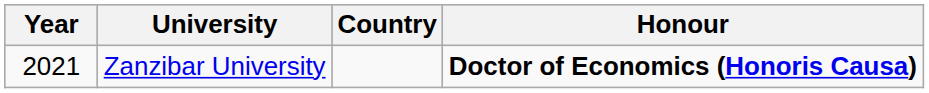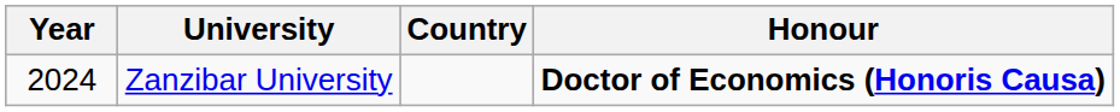Zanzibar University | Year: 2021 -> 2024
